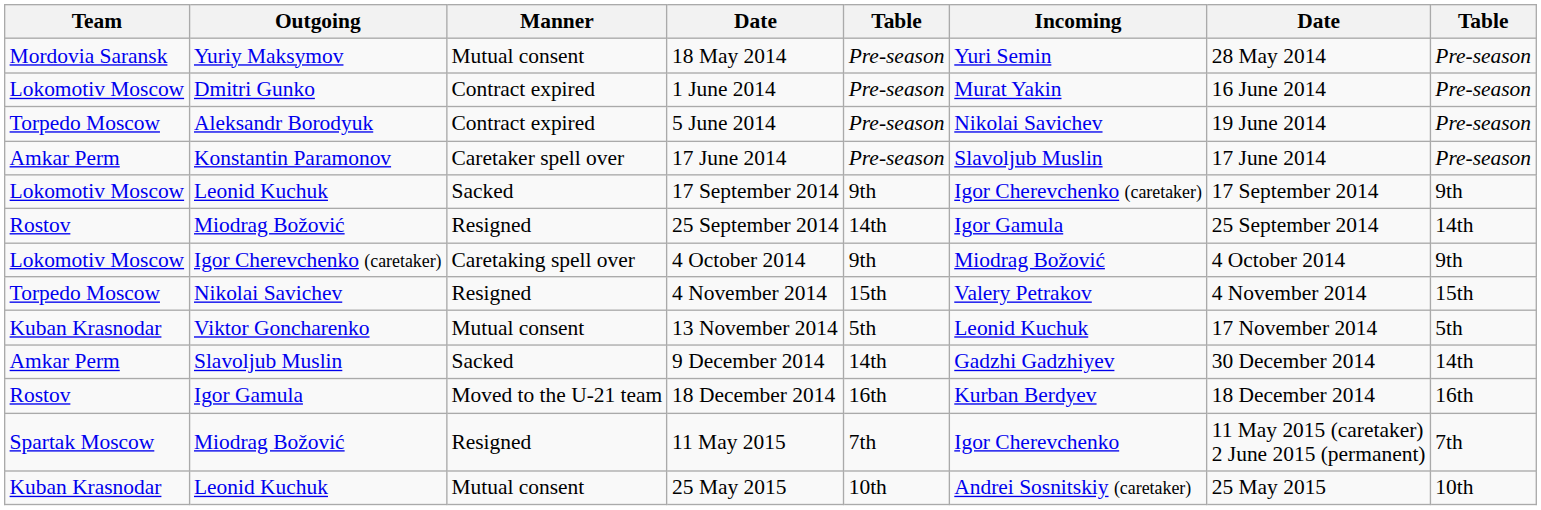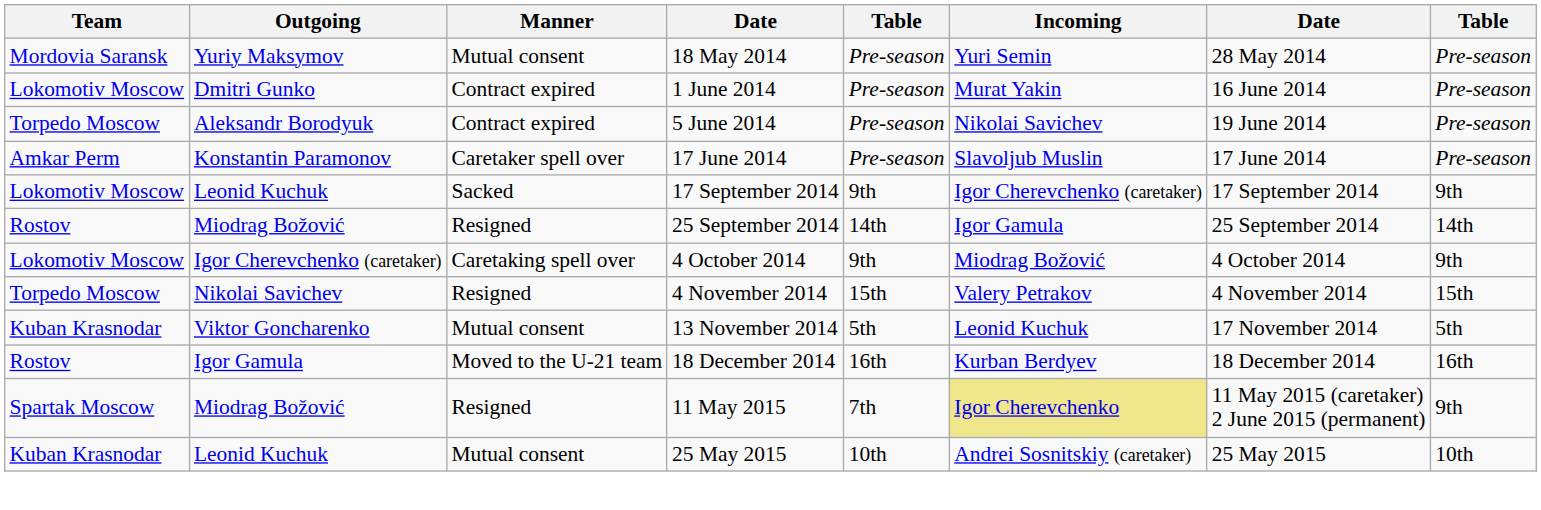- row: Amkar Perm | Slavoljub Muslin | Sacked | 9 December 2014 | 14th | Gadzhi Gadzhiyev | 30 December 2014 | 14th
11 May 2015 | Incoming: no background -> khaki background
11 May 2015 | column 8: 7th -> 9th
